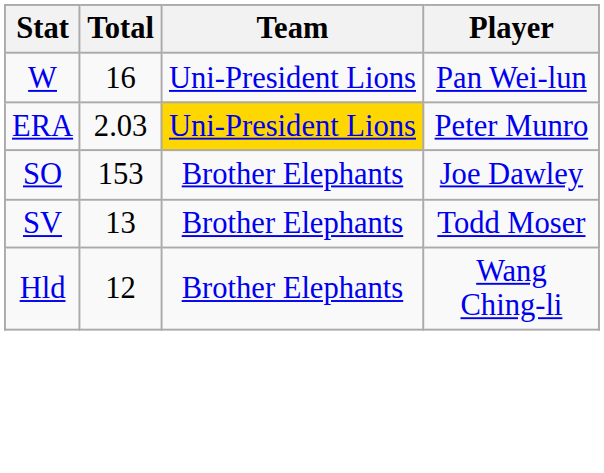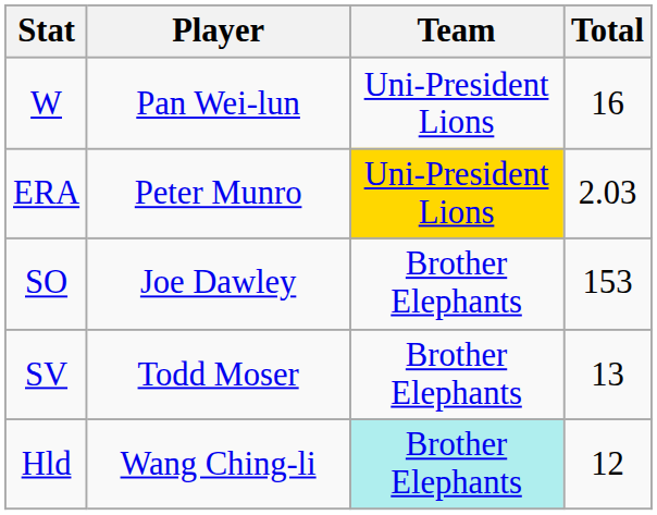columns swapped: Player <-> Total
Hld | Team: no background -> paleturquoise background
